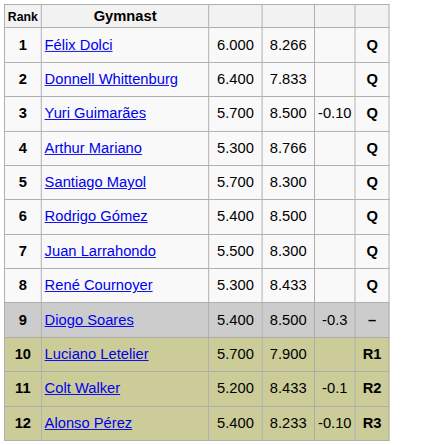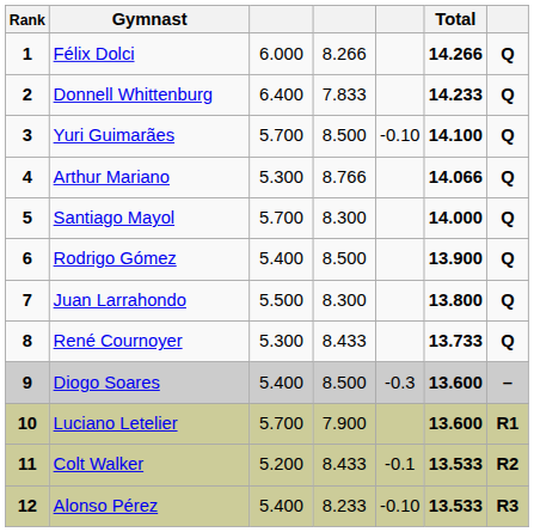+ column: Total | 14.266 | 14.233 | 14.100 | 14.066 | 14.000 | 13.900 | 13.800 | 13.733 | 13.600 | 13.600 | 13.533 | 13.533
